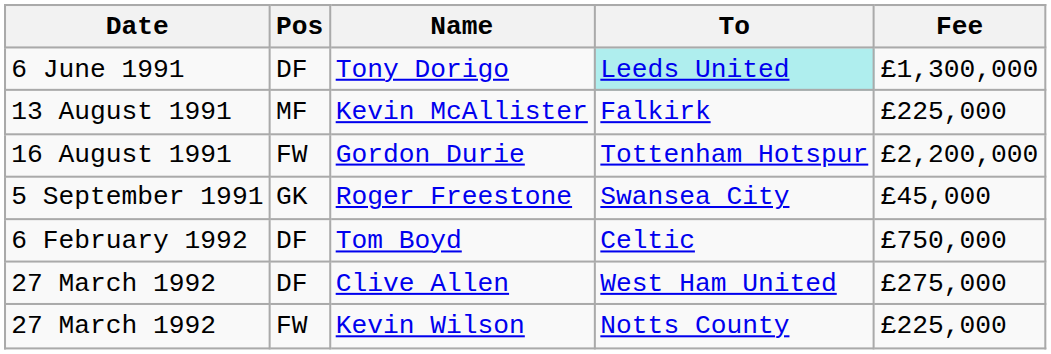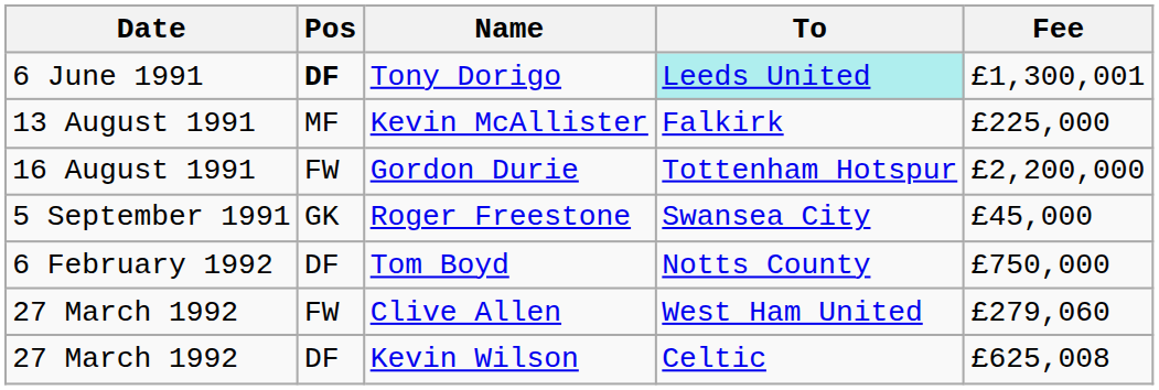Tony Dorigo | Pos: normal -> bold
Tony Dorigo | Fee: £1,300,000 -> £1,300,001
Tom Boyd | To: Celtic -> Notts County
Clive Allen | Pos: DF -> FW
Clive Allen | Fee: £275,000 -> £279,060
Kevin Wilson | Pos: FW -> DF
Kevin Wilson | To: Notts County -> Celtic
Kevin Wilson | Fee: £225,000 -> £625,008
